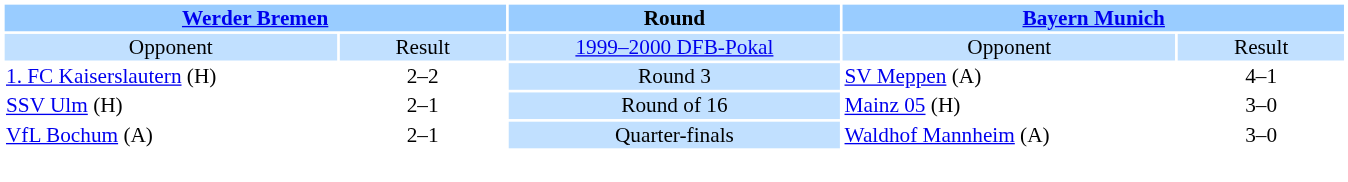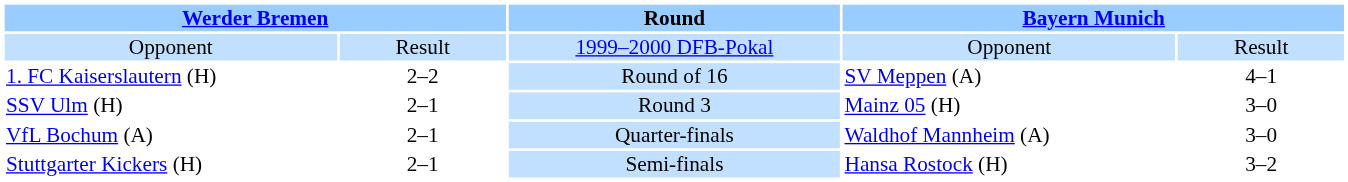1. FC Kaiserslautern (H) | Round: Round 3 -> Round of 16
SSV Ulm (H) | Round: Round of 16 -> Round 3
+ row: Stuttgarter Kickers (H) | 2–1 | Semi-finals | Hansa Rostock (H) | 3–2
